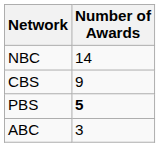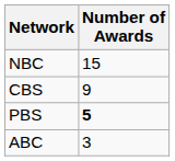NBC | Number of Awards: 14 -> 15
